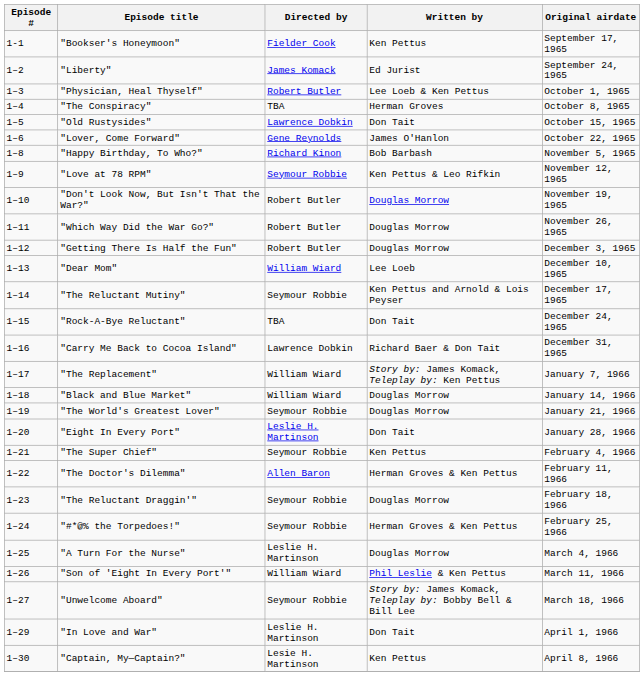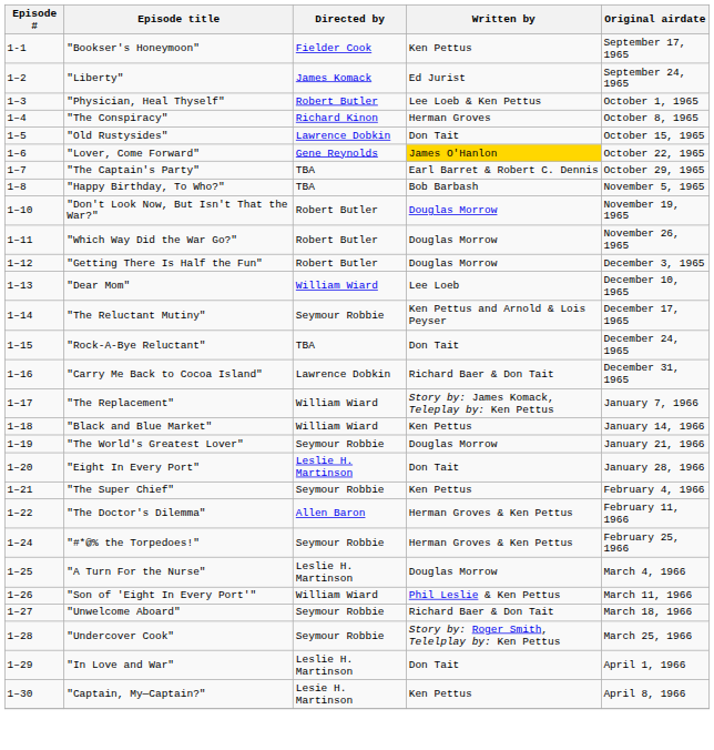"The Conspiracy" | Directed by: TBA -> Richard Kinon
"Lover, Come Forward" | Written by: no background -> gold background
+ row: 1–7 | "The Captain's Party" | TBA | Earl Barret & Robert C. Dennis | October 29, 1965
"Happy Birthday, To Who?" | Directed by: Richard Kinon -> TBA
- row: 1–9 | "Love at 78 RPM" | Seymour Robbie | Ken Pettus & Leo Rifkin | November 12, 1965
"Black and Blue Market" | Written by: Douglas Morrow -> Ken Pettus
- row: 1–23 | "The Reluctant Draggin'" | Seymour Robbie | Douglas Morrow | February 18, 1966
"Unwelcome Aboard" | Written by: Story by: James Komack, Teleplay by: Bobby Bell & Bill Lee -> Richard Baer & Don Tait
+ row: 1–28 | "Undercover Cook" | Seymour Robbie | Story by: Roger Smith, Telelplay by: Ken Pettus | March 25, 1966
